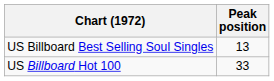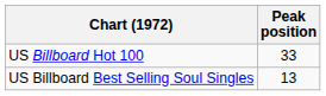rows swapped: US Billboard Hot 100 <-> US Billboard Best Selling Soul Singles
